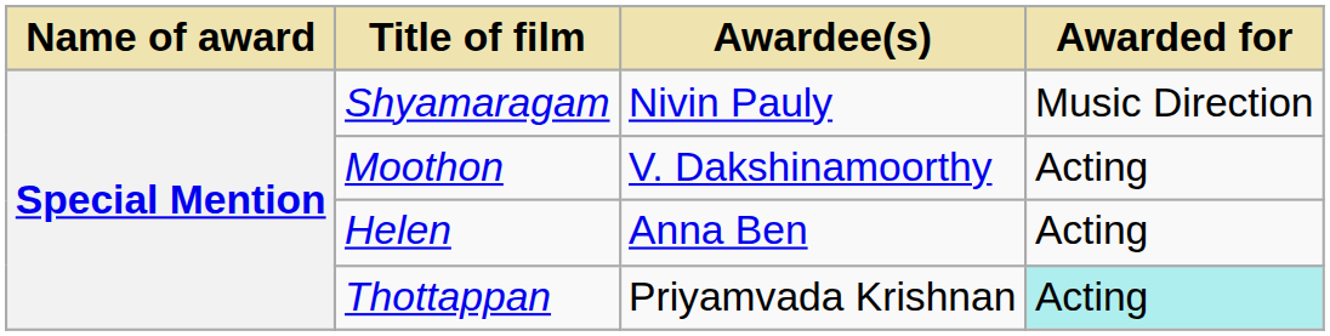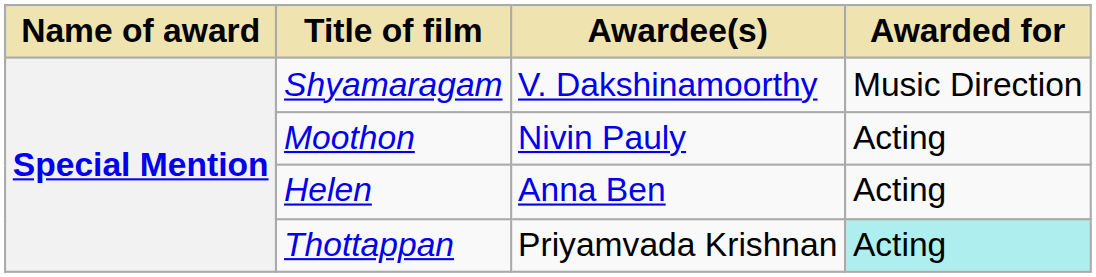Shyamaragam | Awardee(s): Nivin Pauly -> V. Dakshinamoorthy
Moothon | Awardee(s): V. Dakshinamoorthy -> Nivin Pauly
